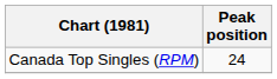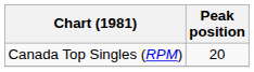Canada Top Singles (RPM) | Peak position: 24 -> 20
